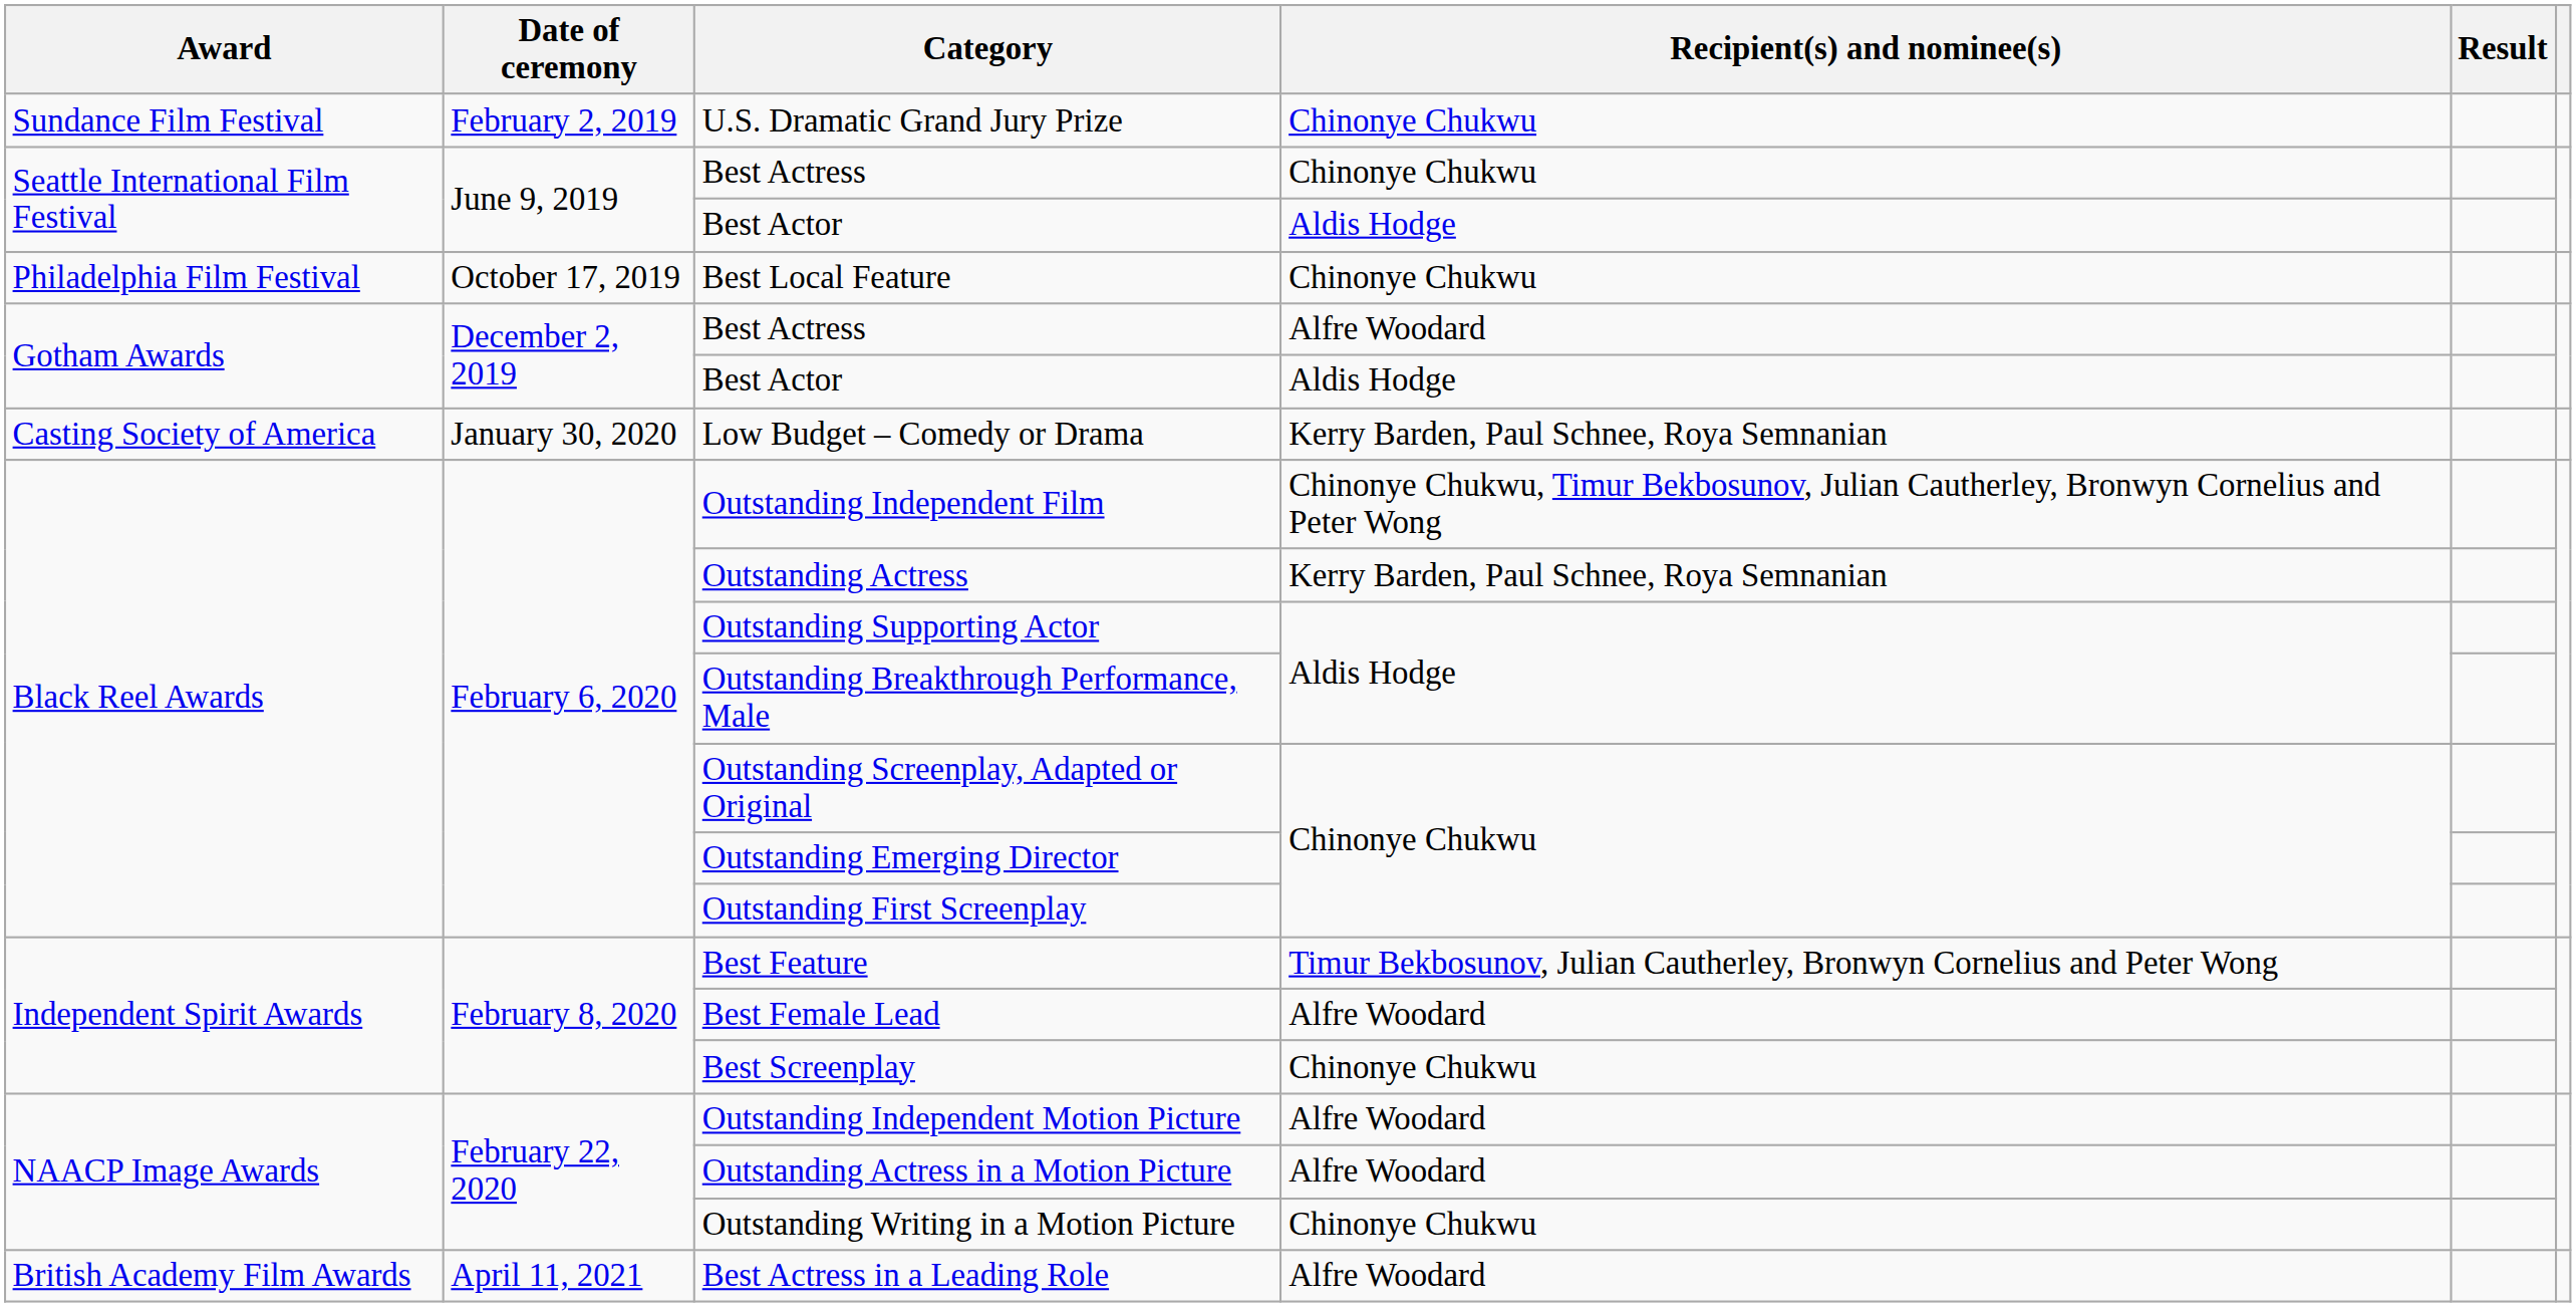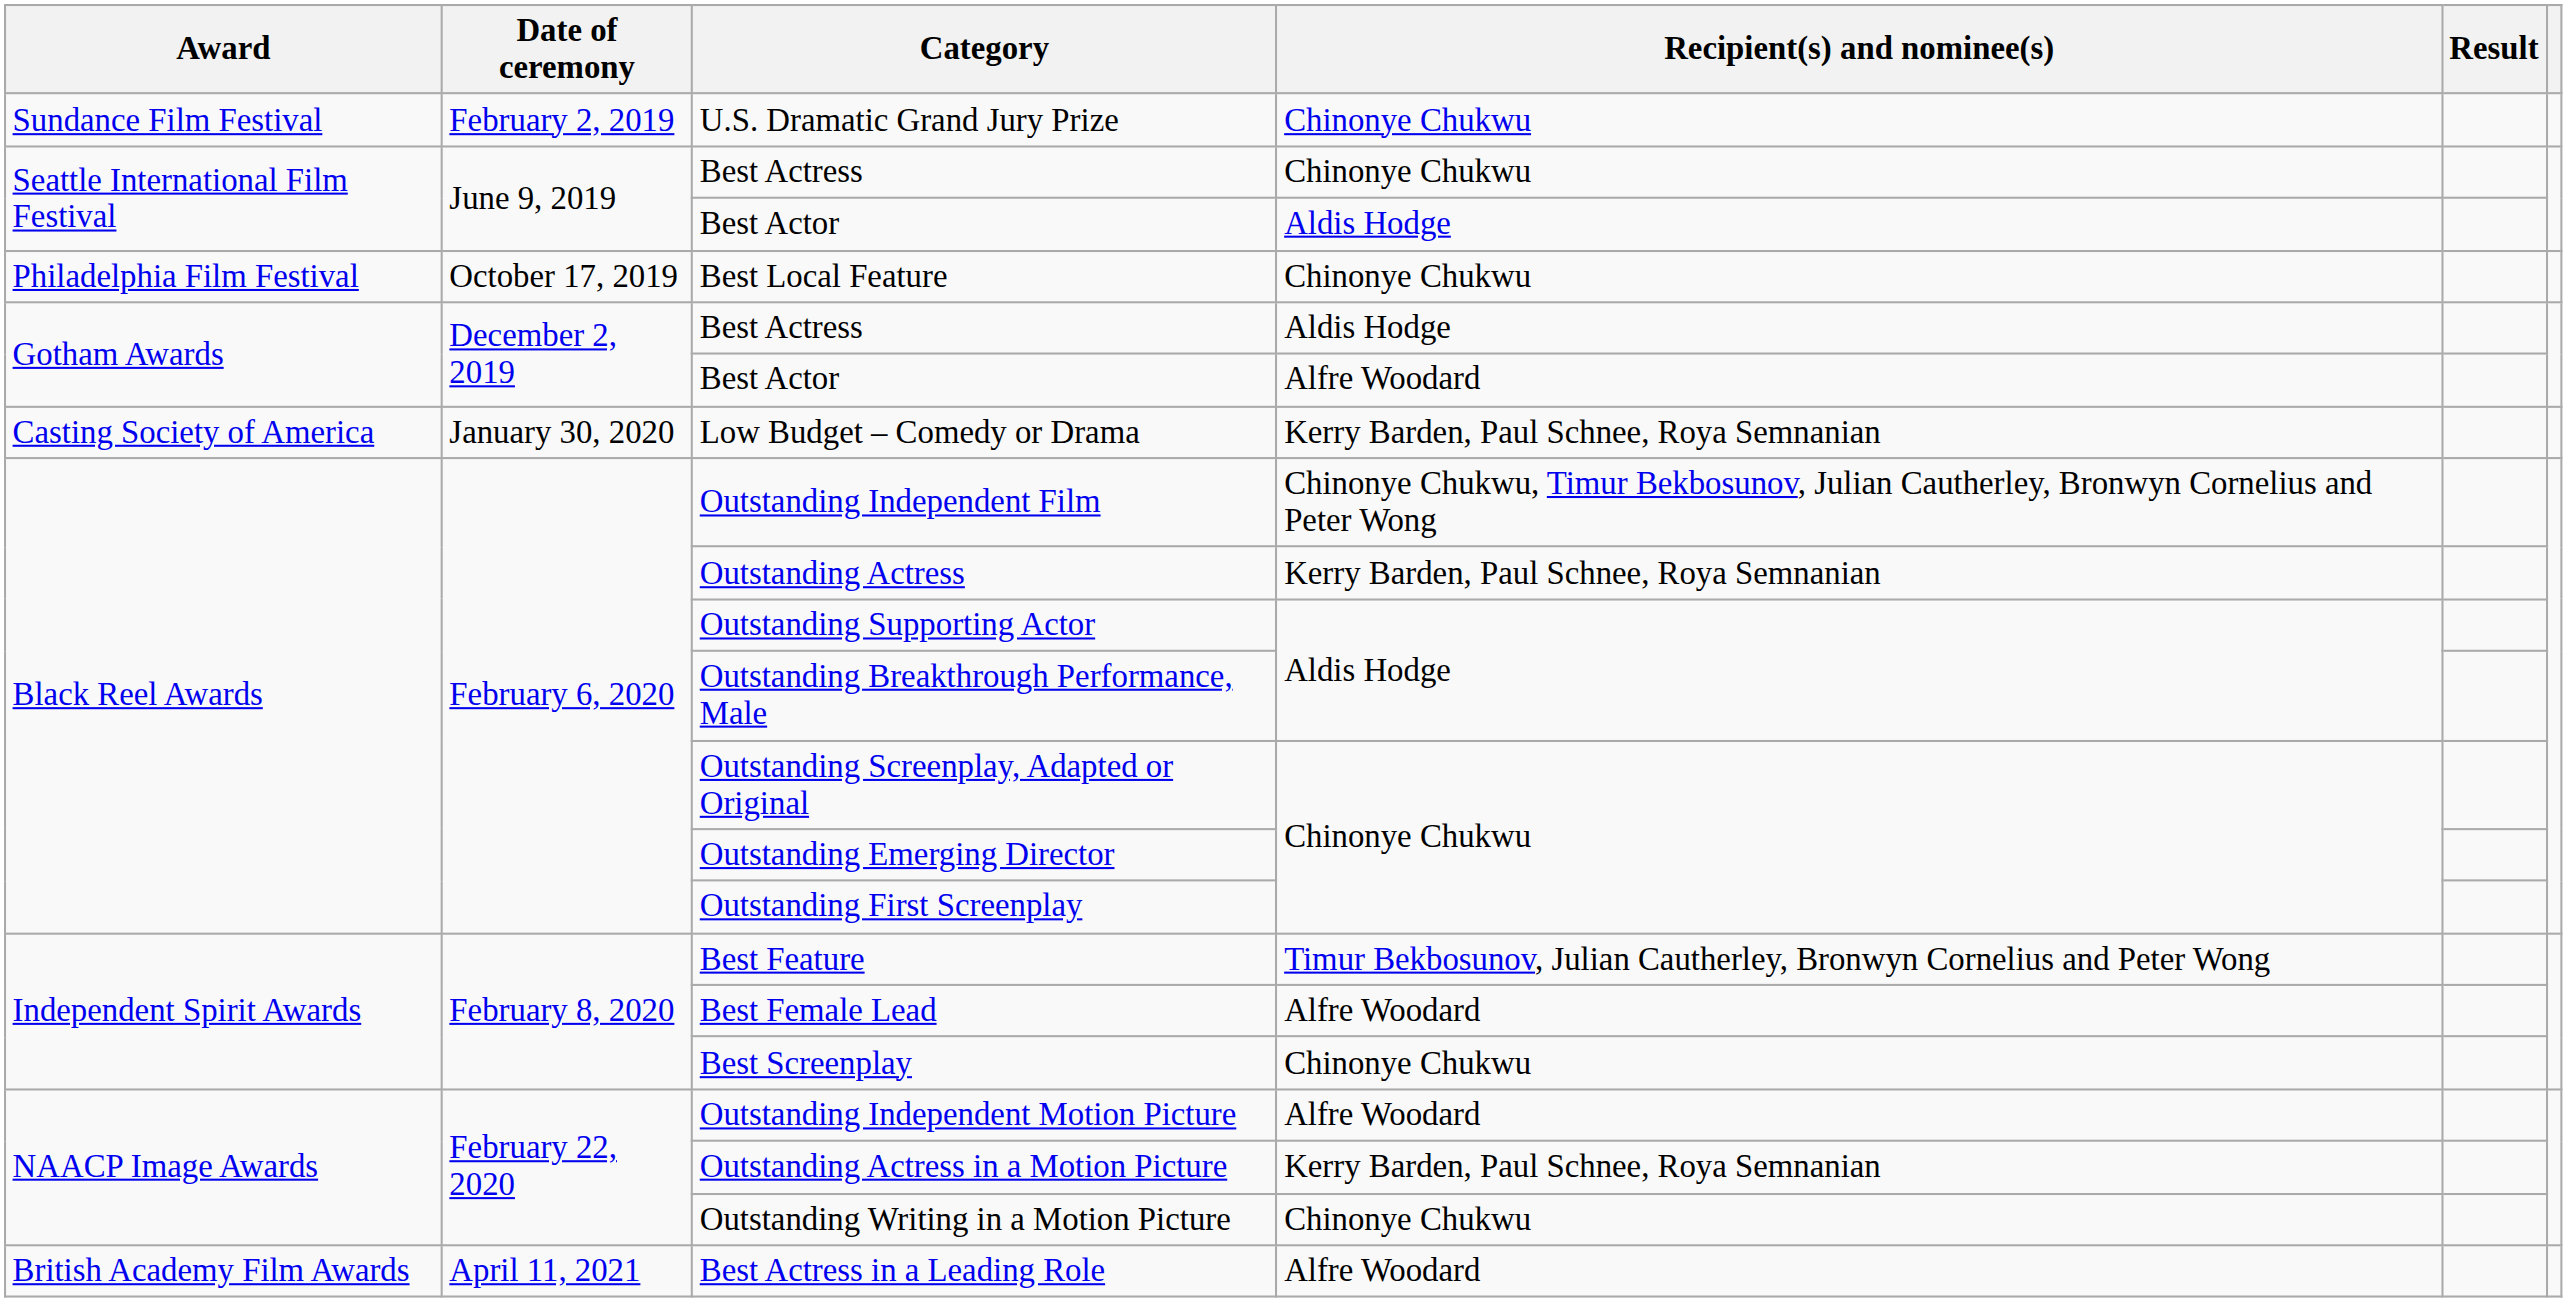Gotham Awards / Best Actress | Recipient(s) and nominee(s): Alfre Woodard -> Aldis Hodge
Gotham Awards / Best Actor | Recipient(s) and nominee(s): Aldis Hodge -> Alfre Woodard
Outstanding Actress in a Motion Picture | Recipient(s) and nominee(s): Alfre Woodard -> Kerry Barden, Paul Schnee, Roya Semnanian
